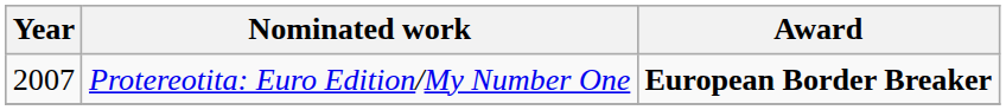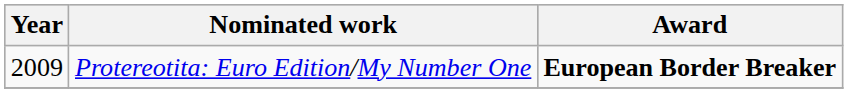Protereotita: Euro Edition/My Number One | Year: 2007 -> 2009
